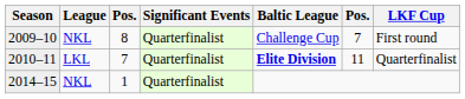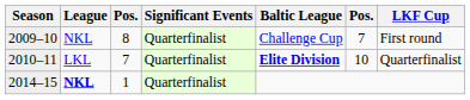2010–11 | column 6: 11 -> 10
2014–15 | League: normal -> bold
